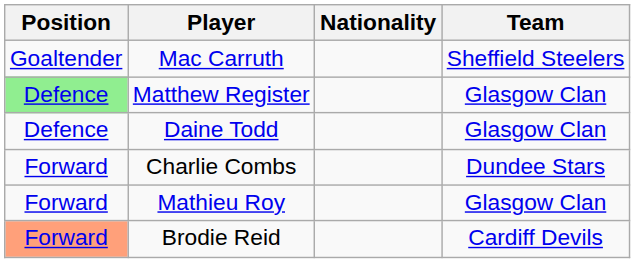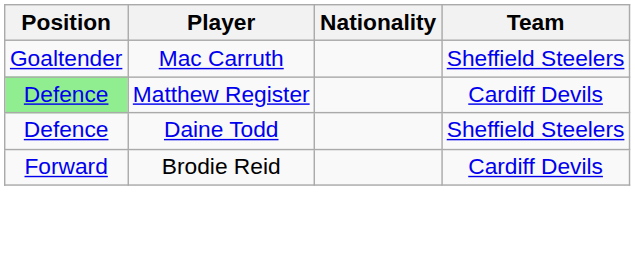Matthew Register | Team: Glasgow Clan -> Cardiff Devils
Daine Todd | Team: Glasgow Clan -> Sheffield Steelers
- row: Forward | Charlie Combs | Dundee Stars
- row: Forward | Mathieu Roy | Glasgow Clan
Brodie Reid | Position: lightsalmon background -> no background
